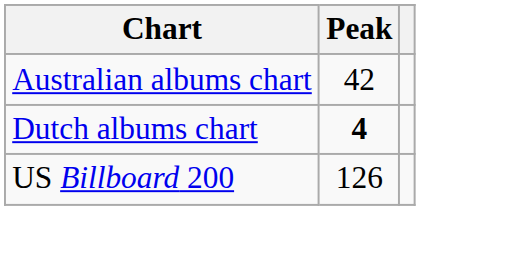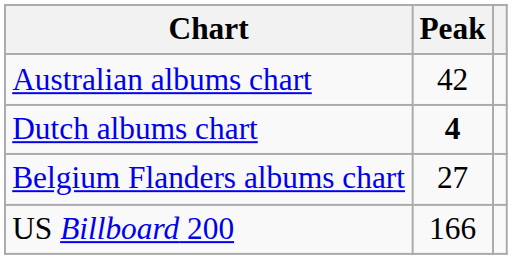+ row: Belgium Flanders albums chart | 27
US Billboard 200 | Peak: 126 -> 166
